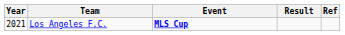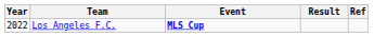Los Angeles F.C. | Year: 2021 -> 2022
